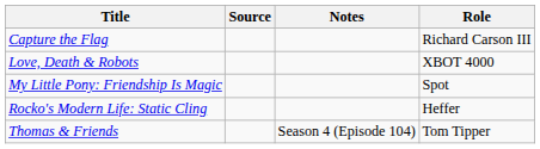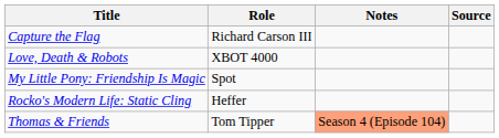columns swapped: Role <-> Source
Thomas & Friends | Notes: no background -> lightsalmon background
